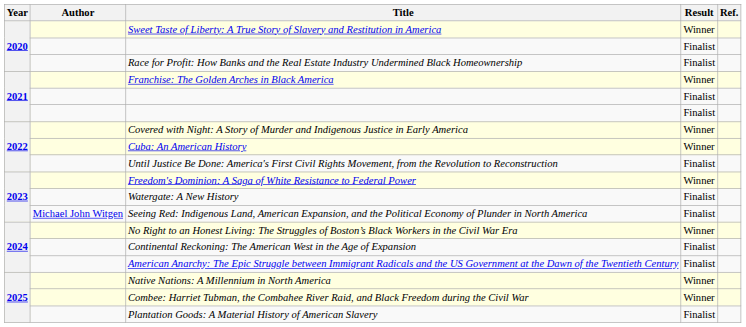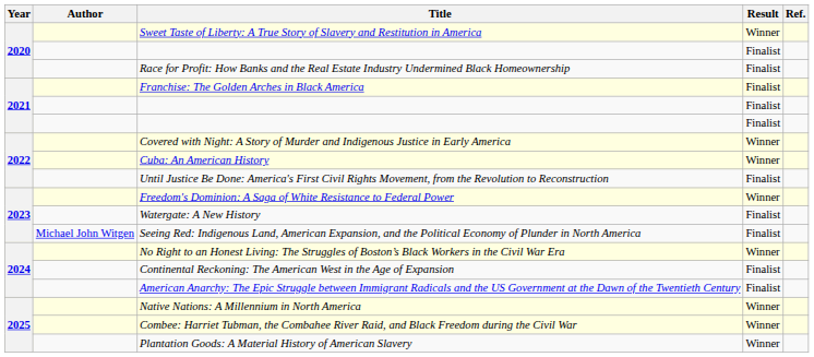Franchise: The Golden Arches in Black America | Result: Winner -> Finalist
Plantation Goods: A Material History of American Slavery | Result: Finalist -> Winner
